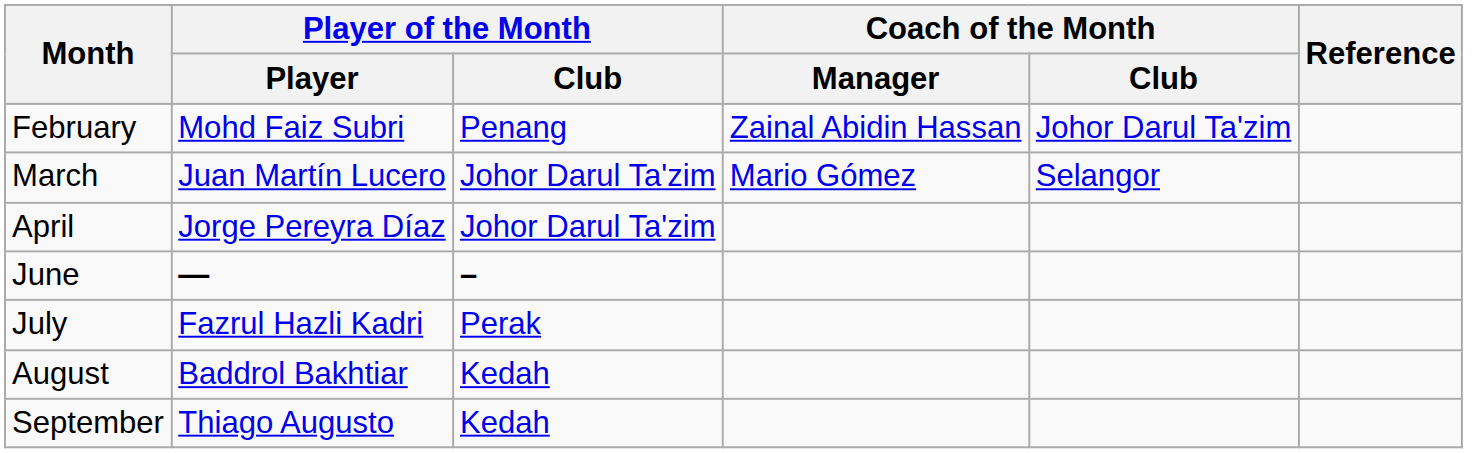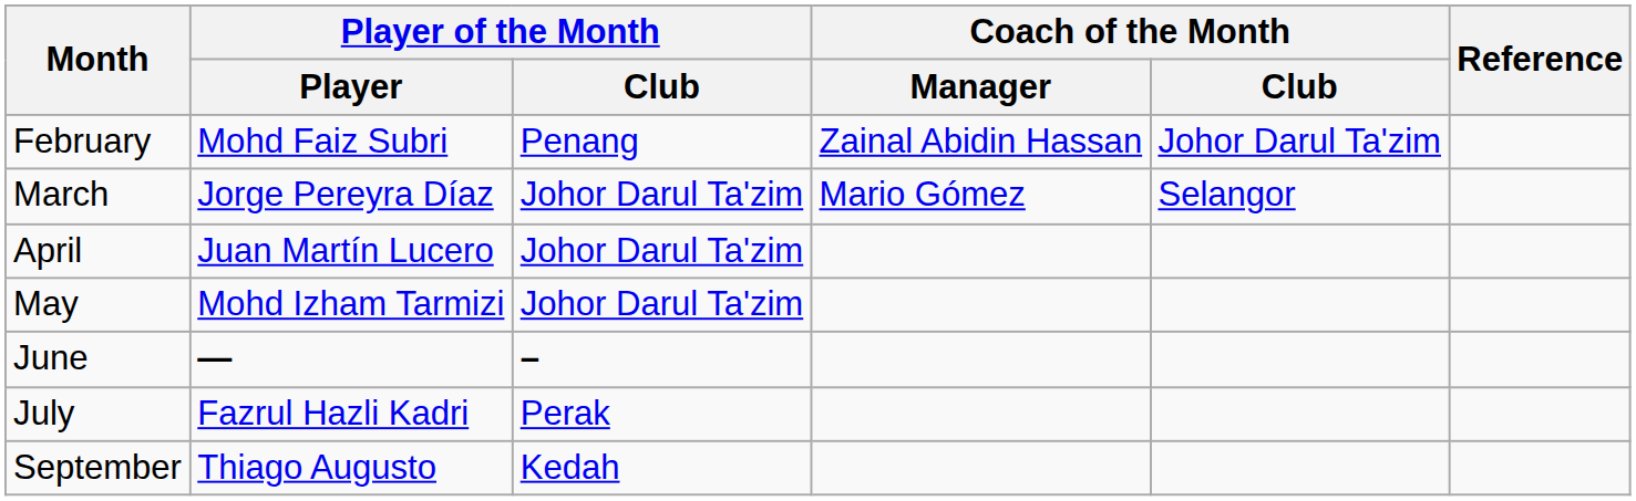March | Player of the Month / Player: Juan Martín Lucero -> Jorge Pereyra Díaz
April | Player of the Month / Player: Jorge Pereyra Díaz -> Juan Martín Lucero
+ row: May | Mohd Izham Tarmizi | Johor Darul Ta'zim
- row: August | Baddrol Bakhtiar | Kedah
